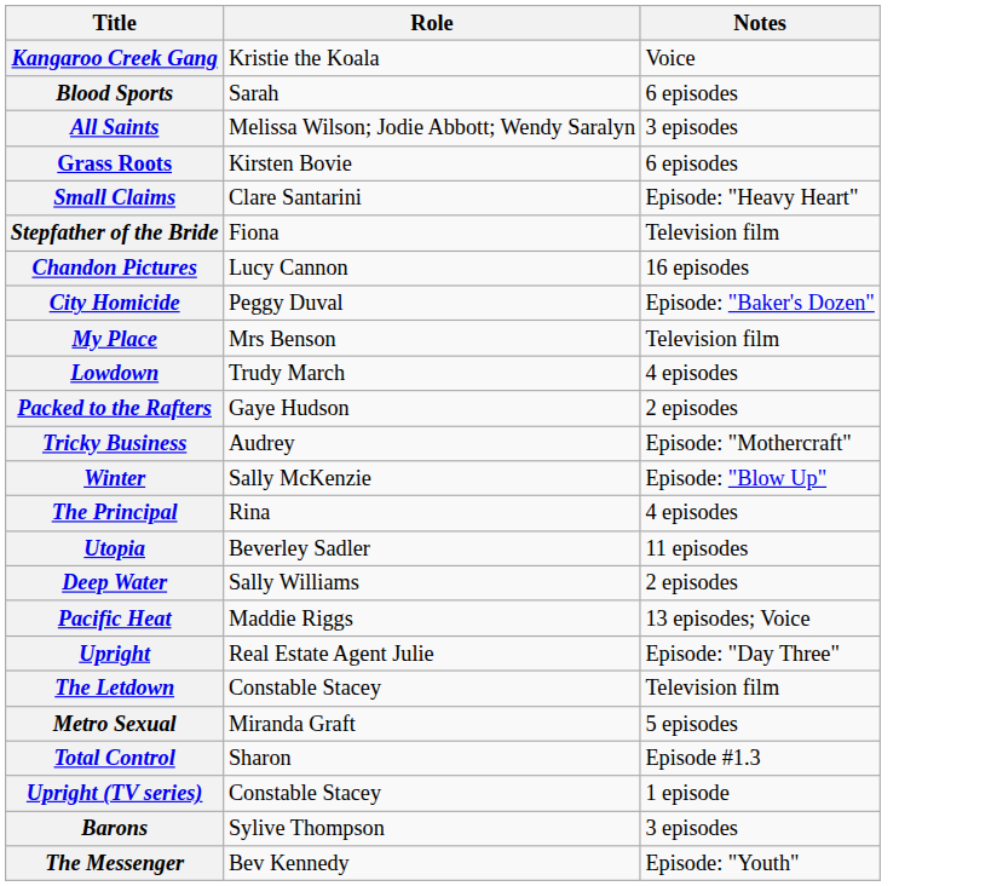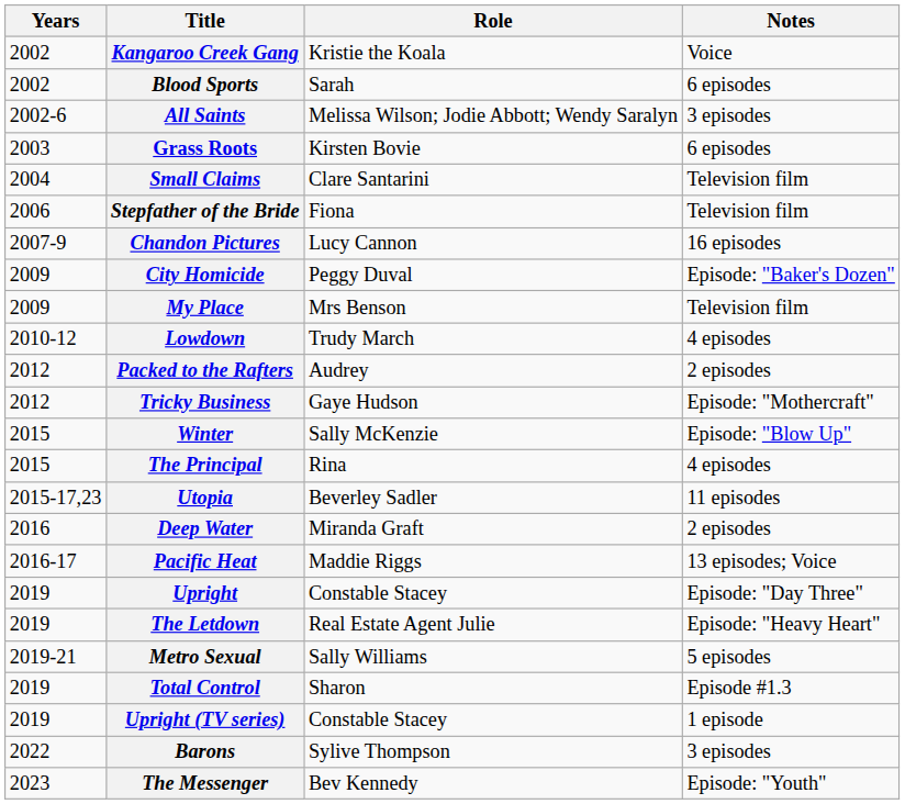+ column: Years | 2002 | 2002 | 2002-6 | 2003 | 2004 | 2006 | 2007-9 | 2009 | 2009 | 2010-12 | 2012 | 2012 | 2015 | 2015 | 2015-17,23 | 2016 | 2016-17 | 2019 | 2019 | 2019-21 | 2019 | 2019 | 2022 | 2023
Small Claims | Notes: Episode: "Heavy Heart" -> Television film
Packed to the Rafters | Role: Gaye Hudson -> Audrey
Tricky Business | Role: Audrey -> Gaye Hudson
Deep Water | Role: Sally Williams -> Miranda Graft
Upright | Role: Real Estate Agent Julie -> Constable Stacey
The Letdown | Role: Constable Stacey -> Real Estate Agent Julie
The Letdown | Notes: Television film -> Episode: "Heavy Heart"
Metro Sexual | Role: Miranda Graft -> Sally Williams
